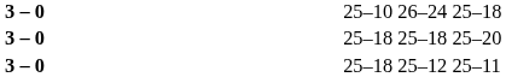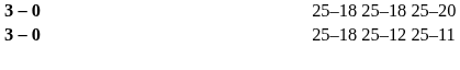- row: 3 – 0 | 25–10 26–24 25–18
